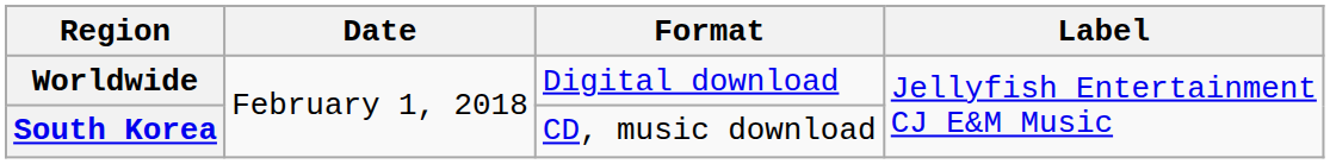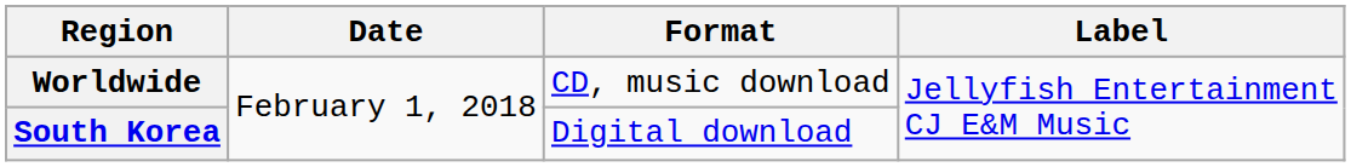Worldwide | Format: Digital download -> CD, music download
South Korea | Format: CD, music download -> Digital download
